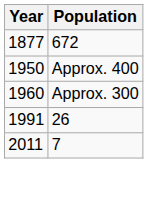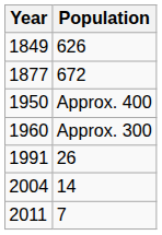+ row: 1849 | 626
+ row: 2004 | 14
